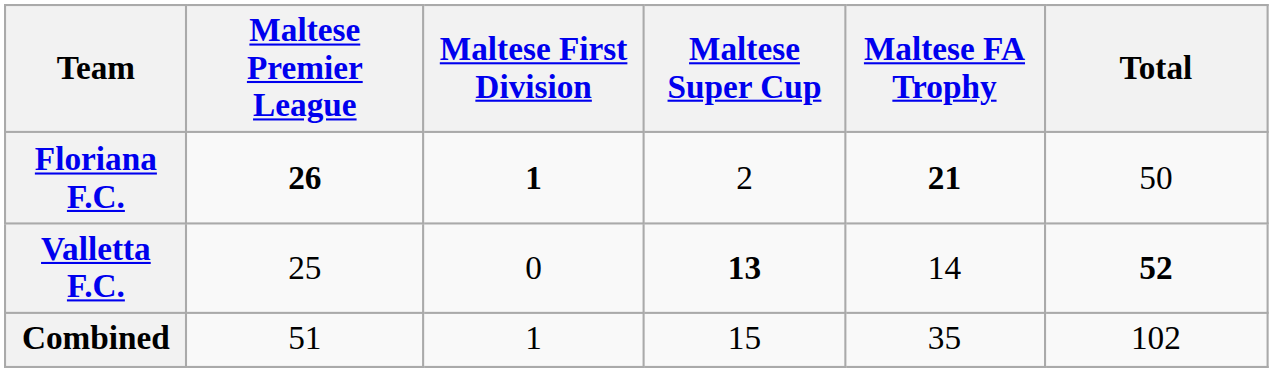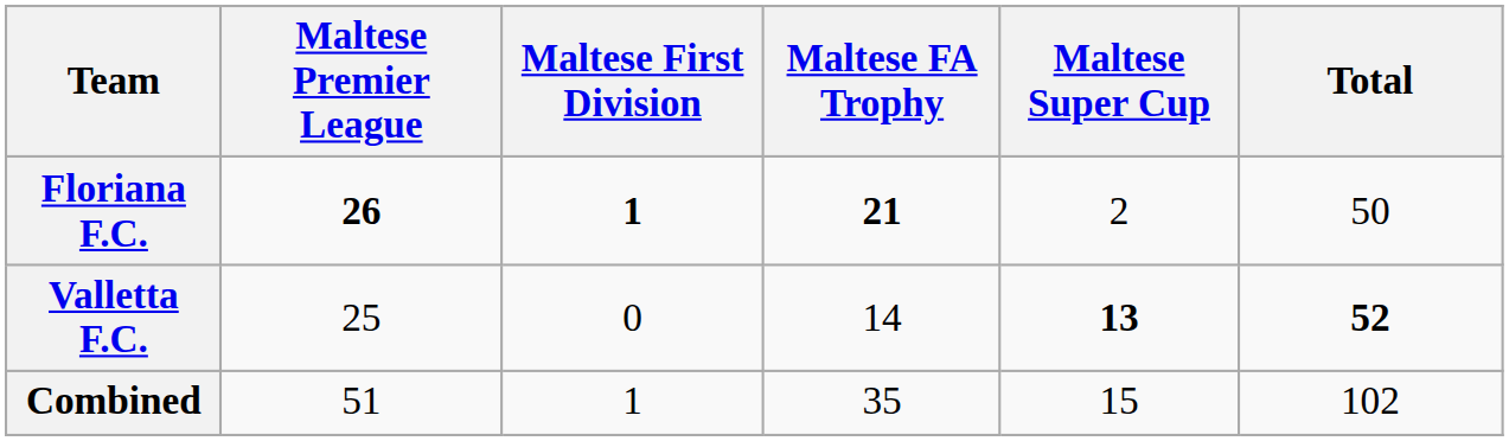columns swapped: Maltese FA Trophy <-> Maltese Super Cup
